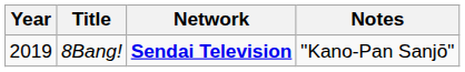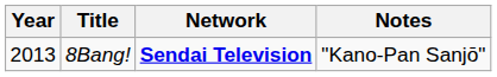8Bang! | Year: 2019 -> 2013
